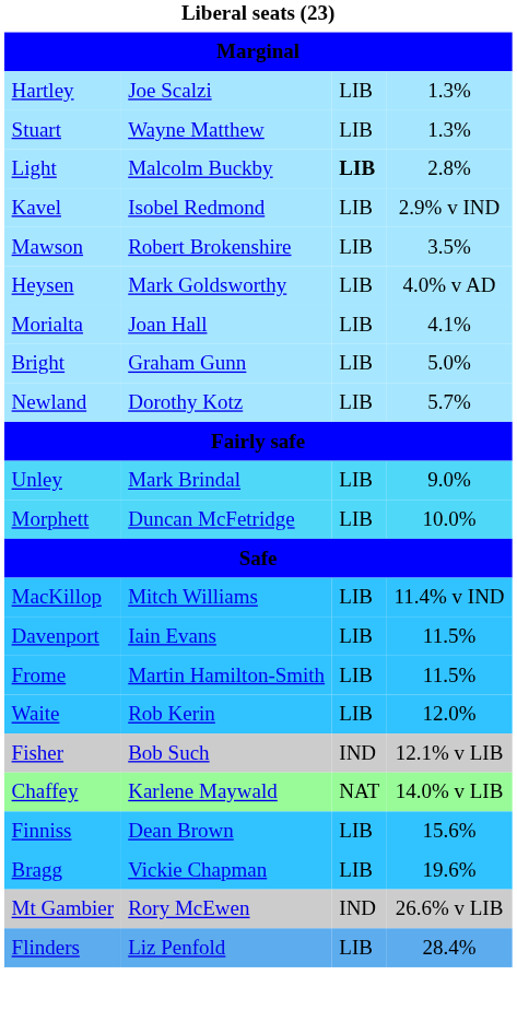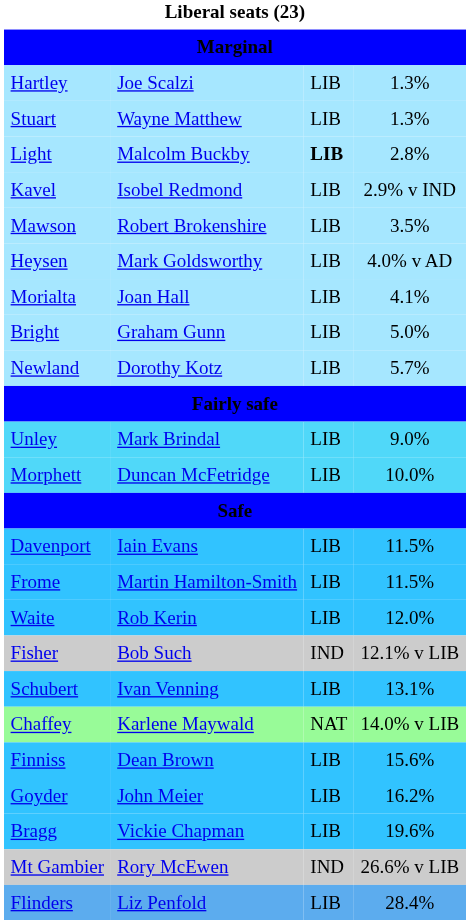- row: MacKillop | Mitch Williams | LIB | 11.4% v IND
+ row: Schubert | Ivan Venning | LIB | 13.1%
+ row: Goyder | John Meier | LIB | 16.2%
